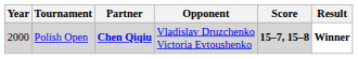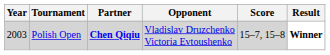Polish Open | Year: 2000 -> 2003
Polish Open | Score: bold -> normal
